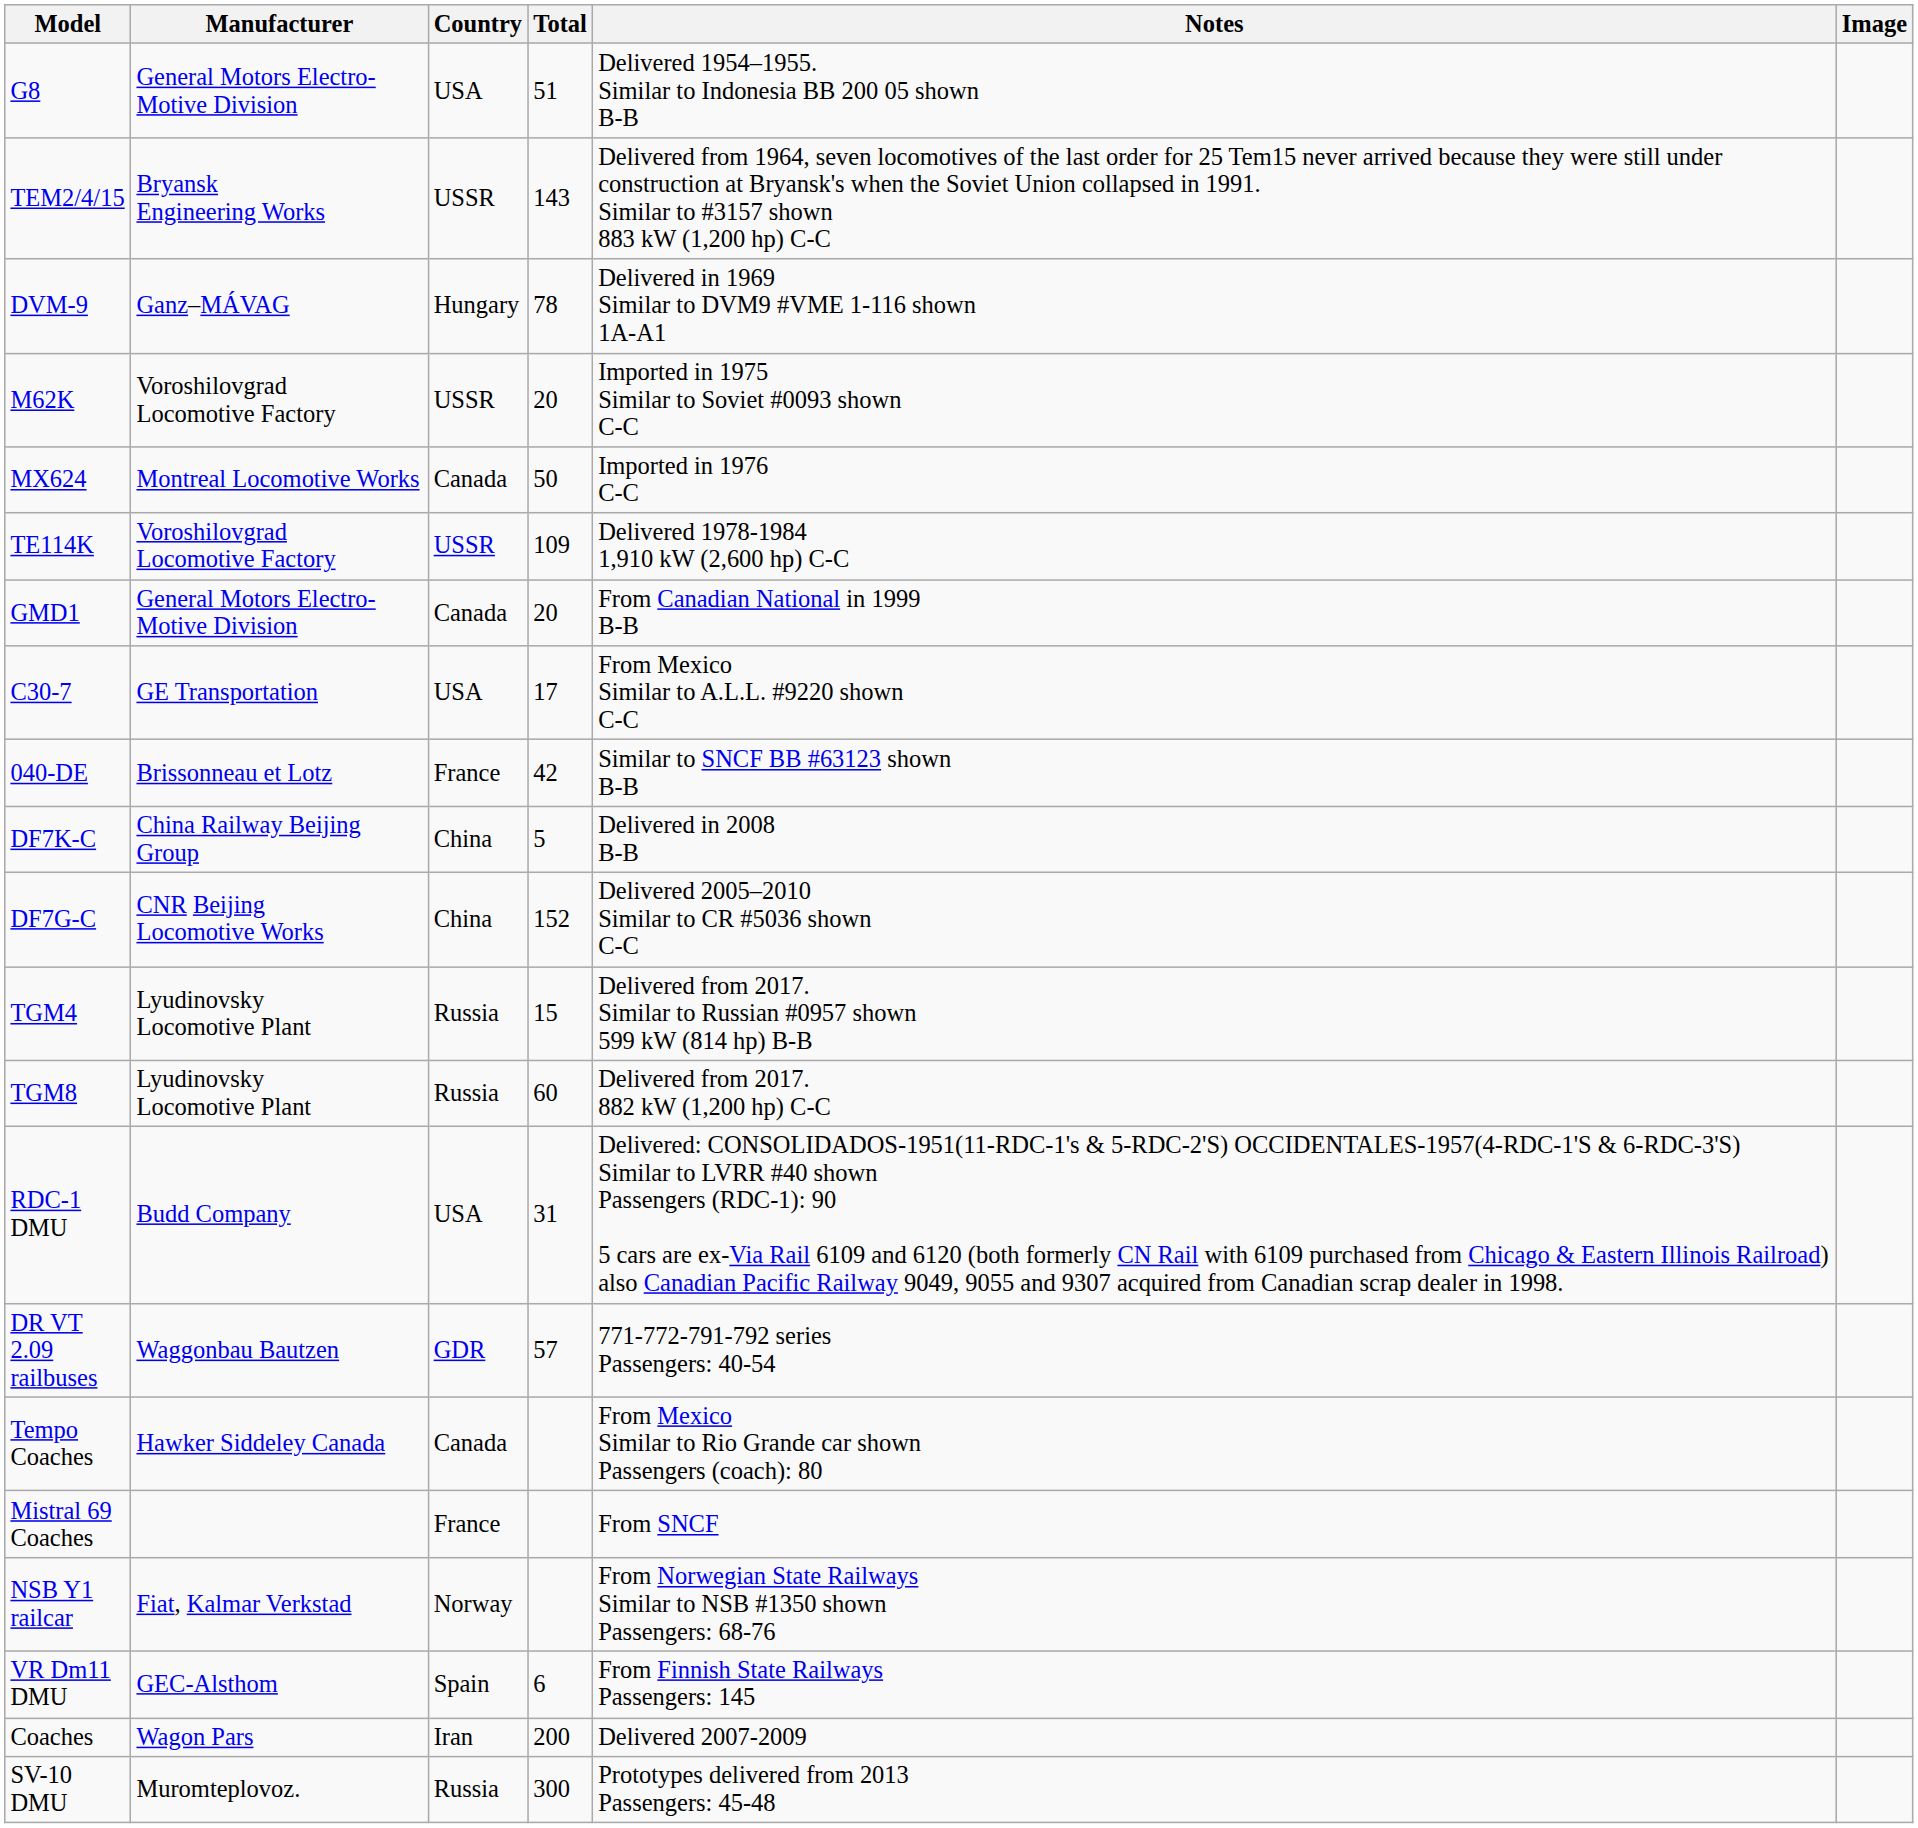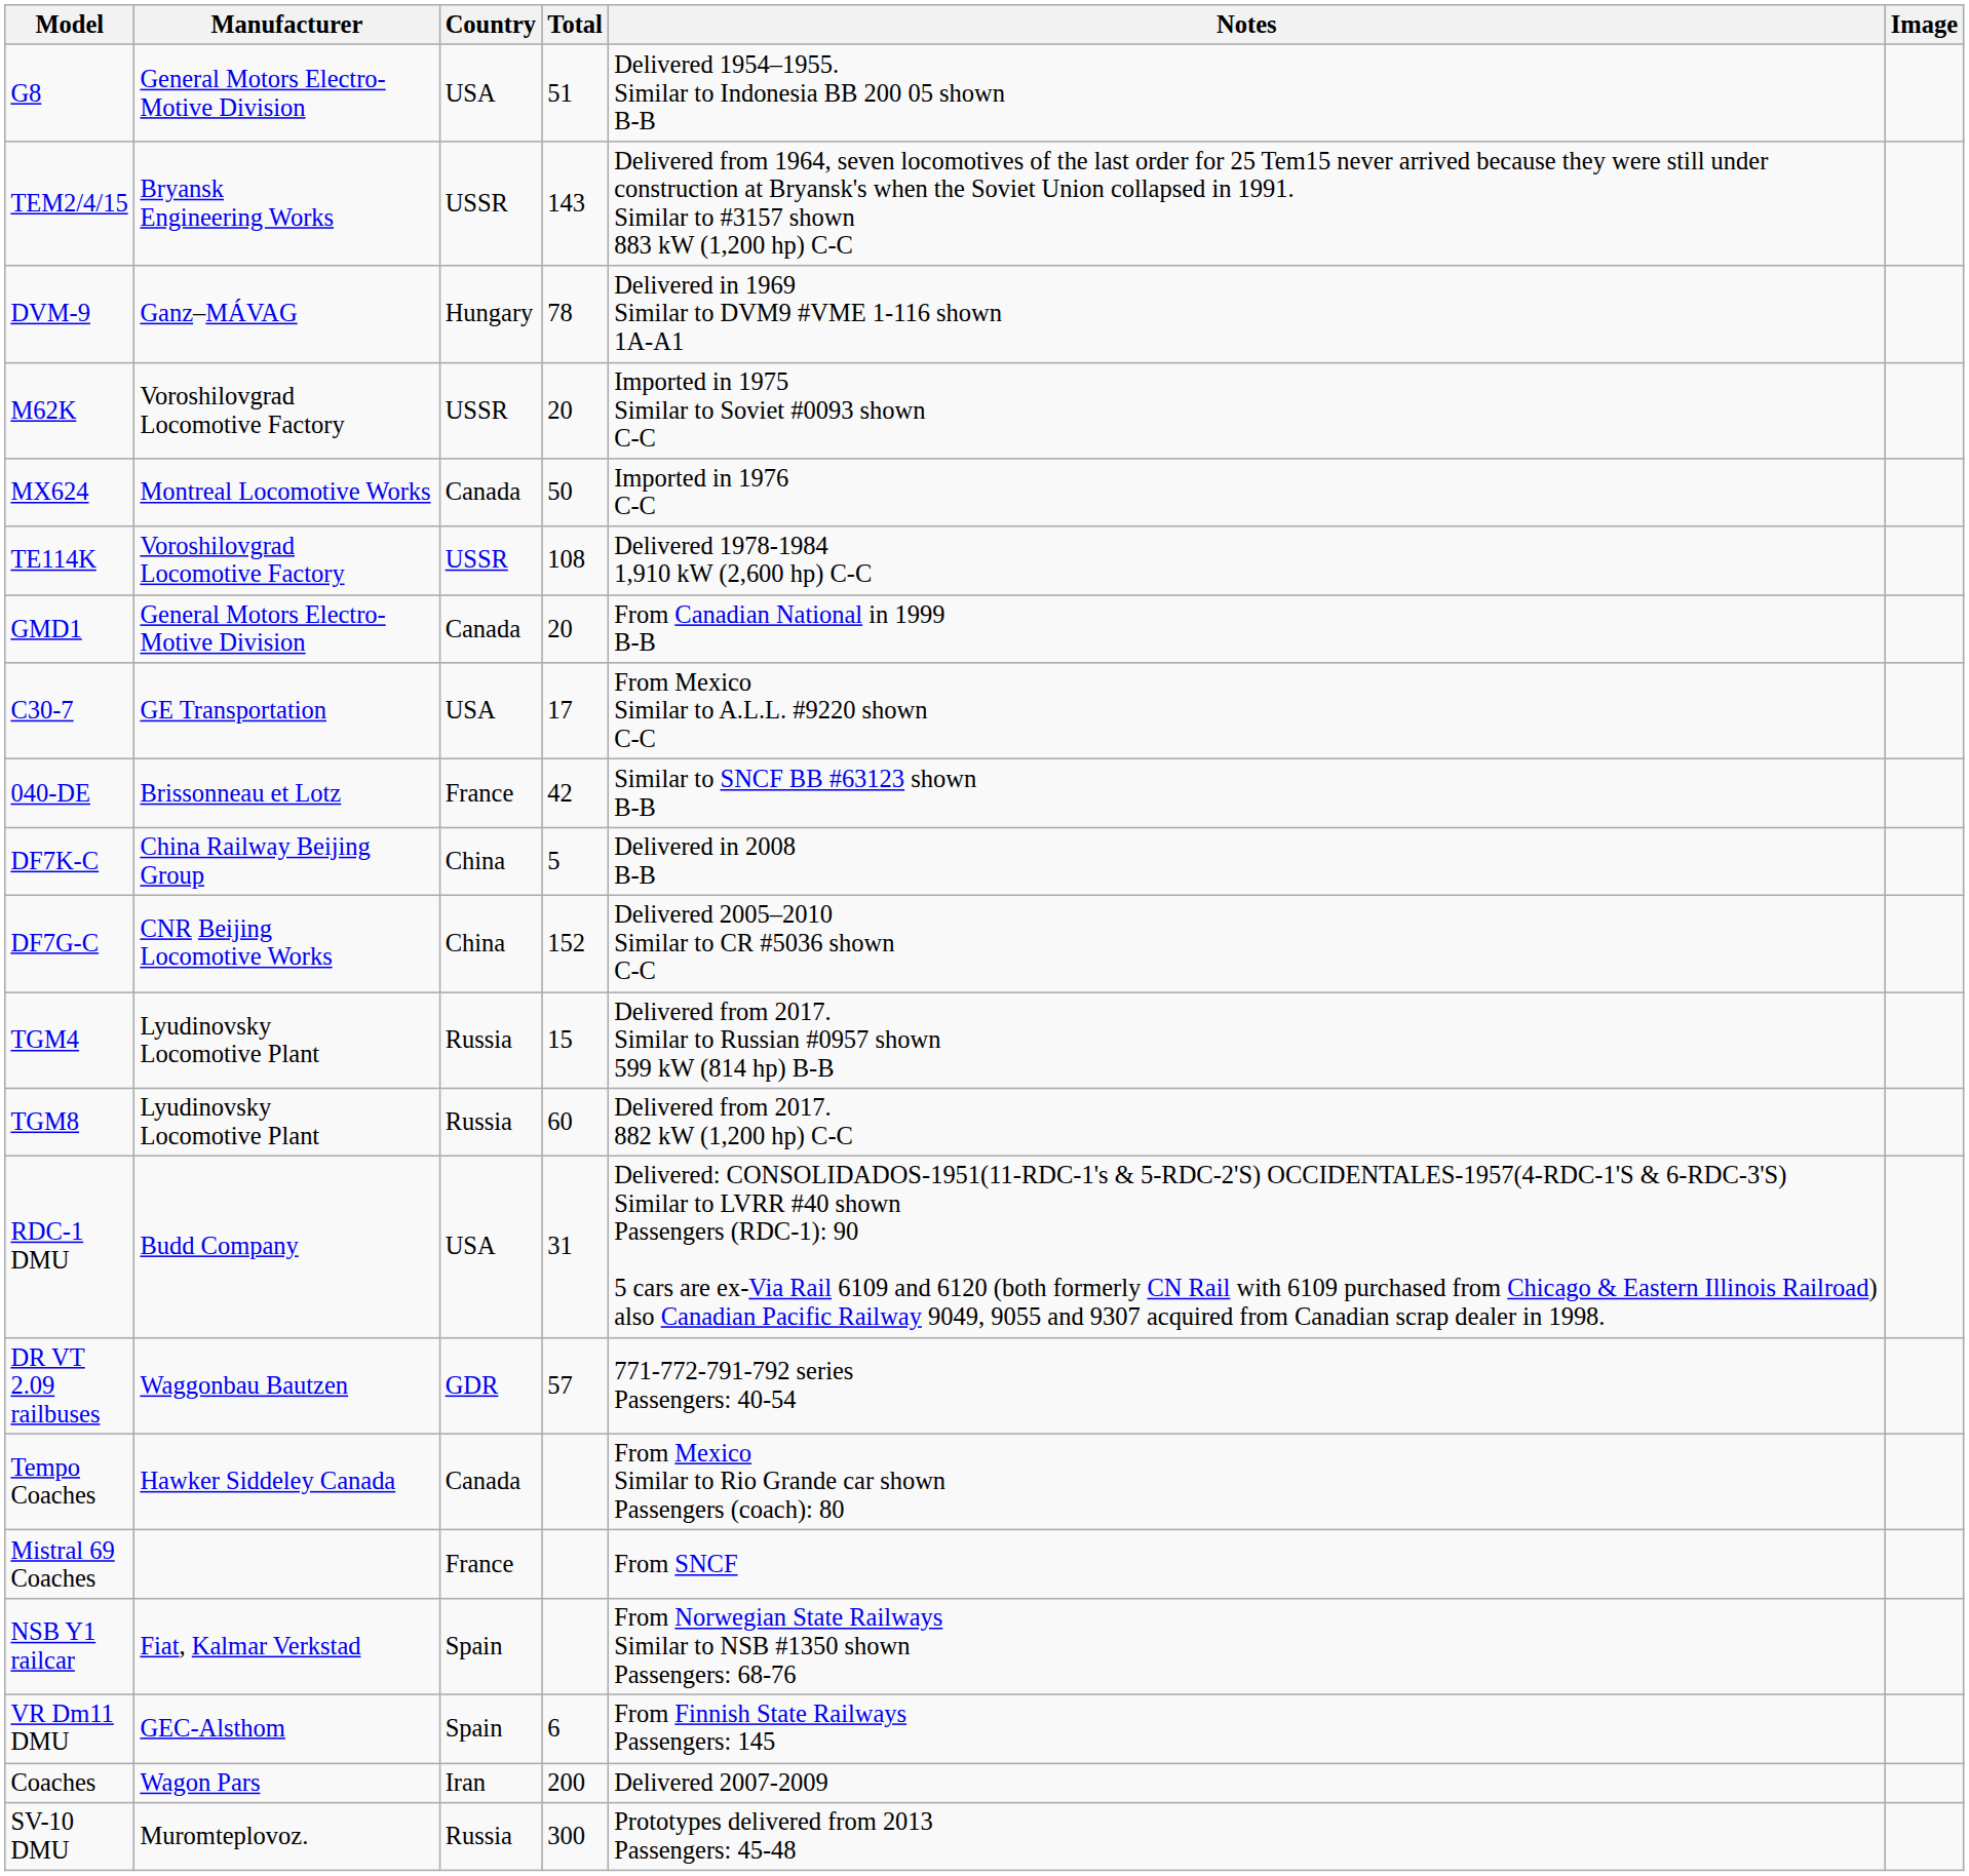TE114K | Total: 109 -> 108
NSB Y1 railcar | Country: Norway -> Spain
